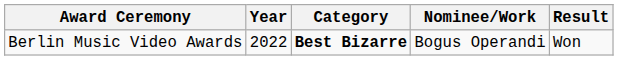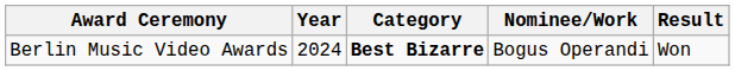Berlin Music Video Awards | Year: 2022 -> 2024
